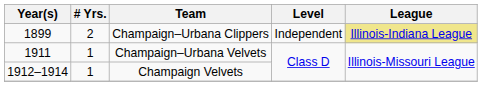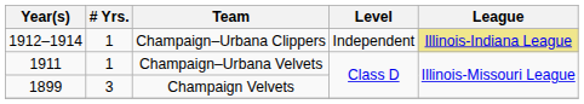Champaign–Urbana Clippers | Year(s): 1899 -> 1912–1914
Champaign–Urbana Clippers | # Yrs.: 2 -> 1
Champaign Velvets | Year(s): 1912–1914 -> 1899
Champaign Velvets | # Yrs.: 1 -> 3
